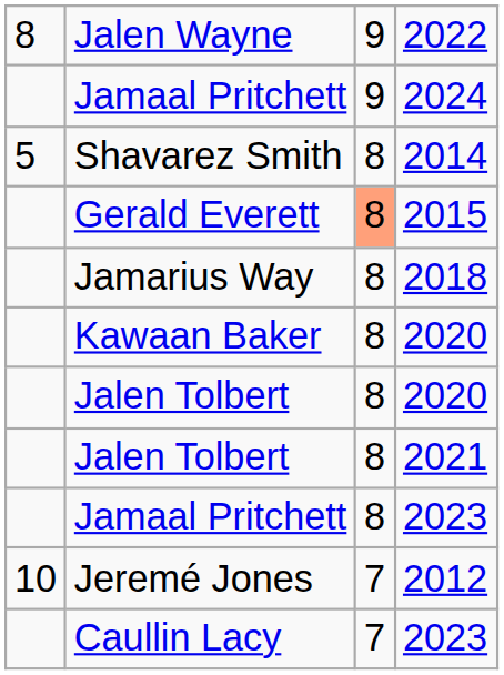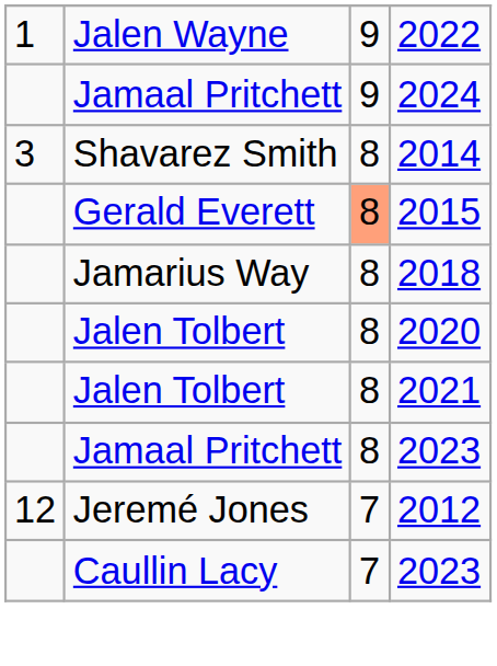Jalen Wayne | column 1: 8 -> 1
Shavarez Smith | column 1: 5 -> 3
- row: Kawaan Baker | 8 | 2020
Jeremé Jones | column 1: 10 -> 12
